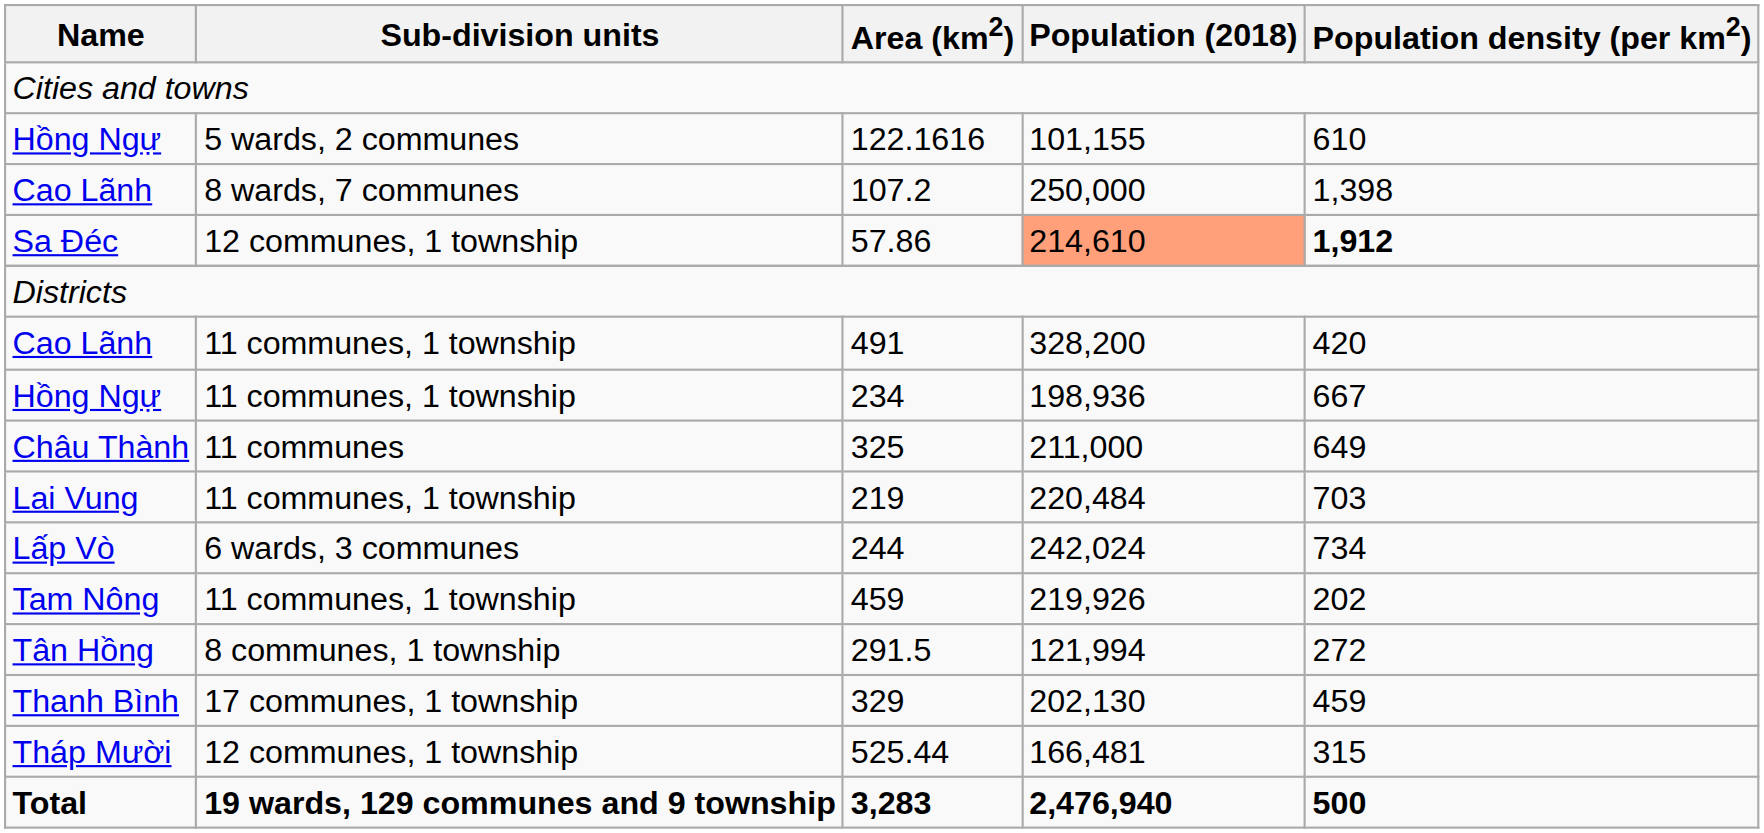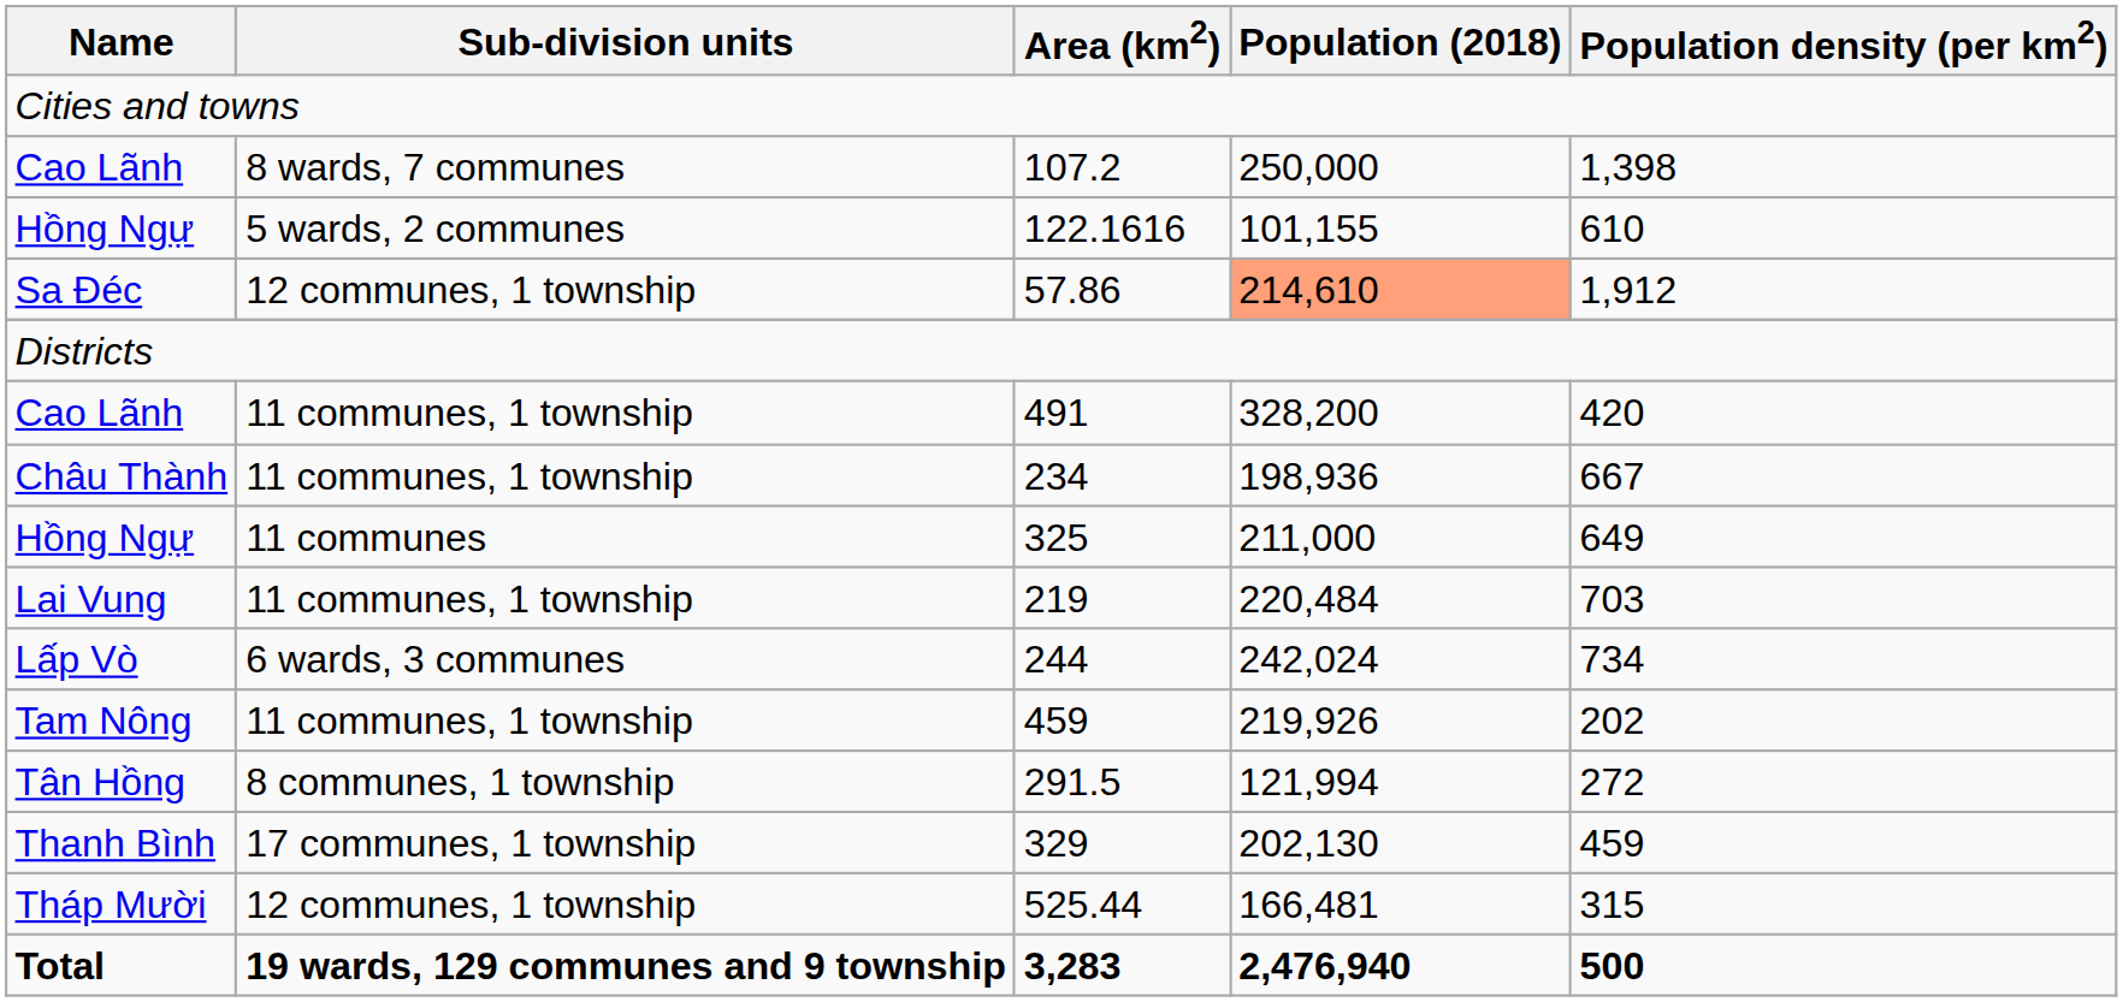rows swapped: 107.2 <-> 122.1616
57.86 | Population density (per km2): bold -> normal
234 | Name: Hồng Ngự -> Châu Thành
325 | Name: Châu Thành -> Hồng Ngự
